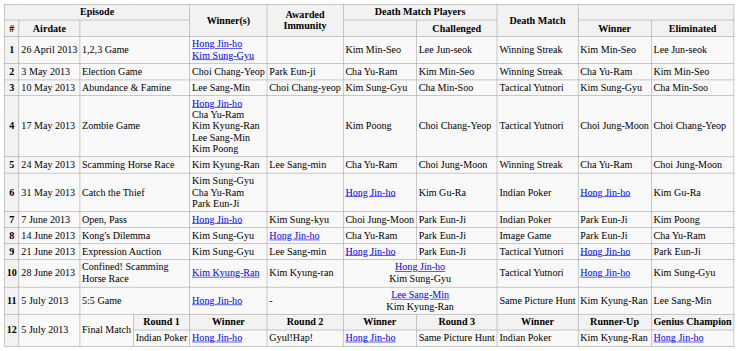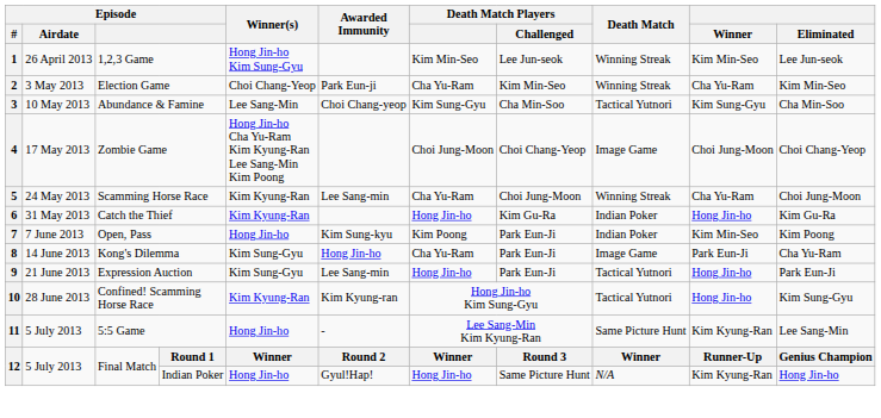4 | Death Match Players: Kim Poong -> Choi Jung-Moon
4 | Death Match: Tactical Yutnori -> Image Game
6 | Winner(s): Kim Sung-Gyu Cha Yu-Ram Park Eun-Ji -> Kim Kyung-Ran
7 | Death Match Players: Choi Jung-Moon -> Kim Poong
7 | Winner: Park Eun-Ji -> Kim Min-Seo
12 / Indian Poker | Death Match: Indian Poker -> N/A
